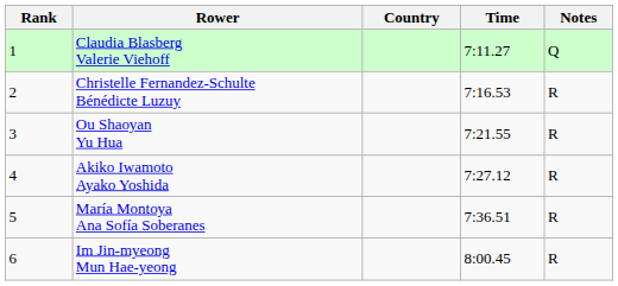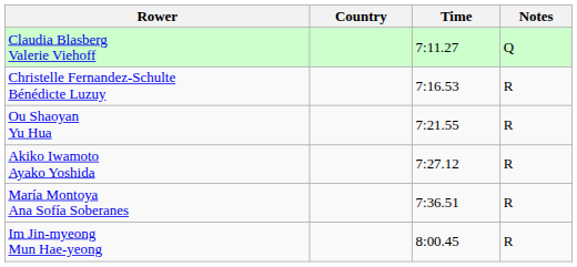- column: Rank | 1 | 2 | 3 | 4 | 5 | 6
